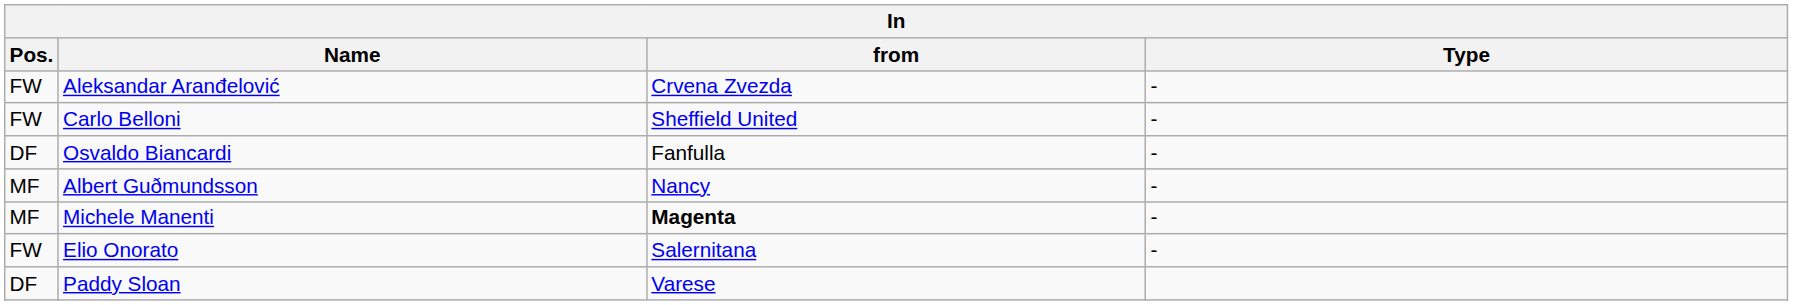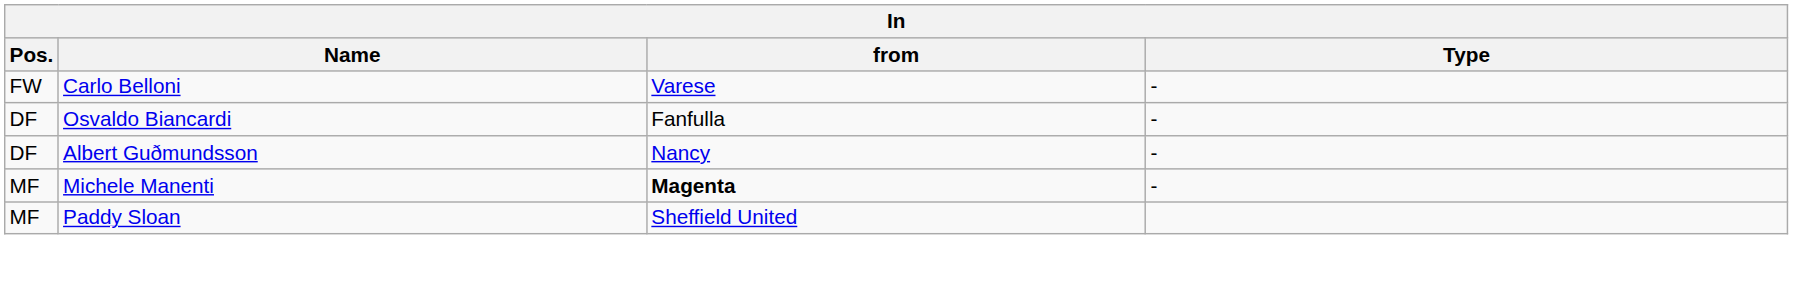- row: FW | Aleksandar Aranđelović | Crvena Zvezda | -
Carlo Belloni | from: Sheffield United -> Varese
Albert Guðmundsson | Pos.: MF -> DF
- row: FW | Elio Onorato | Salernitana | -
Paddy Sloan | Pos.: DF -> MF
Paddy Sloan | from: Varese -> Sheffield United
